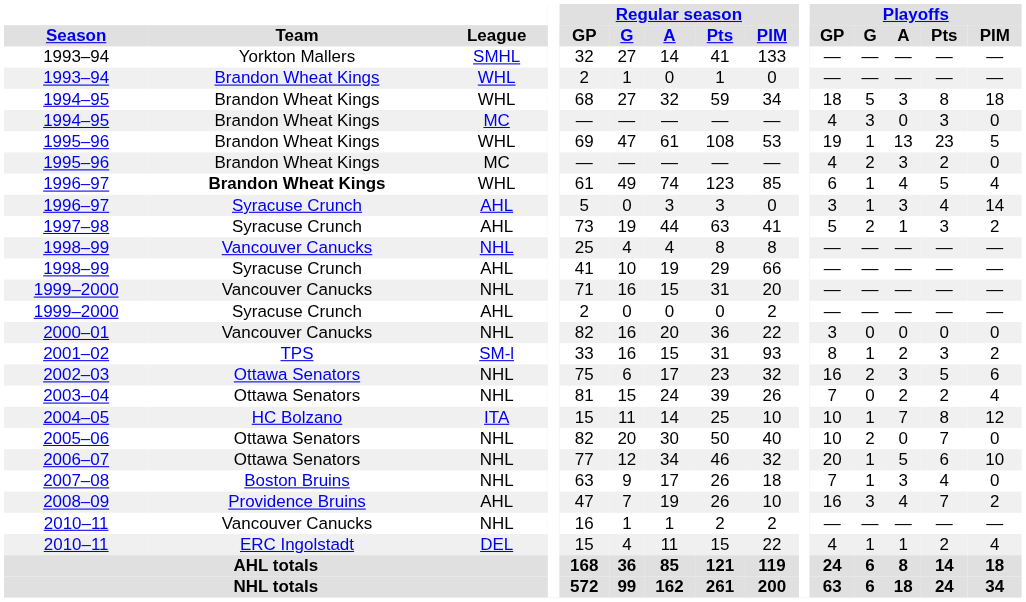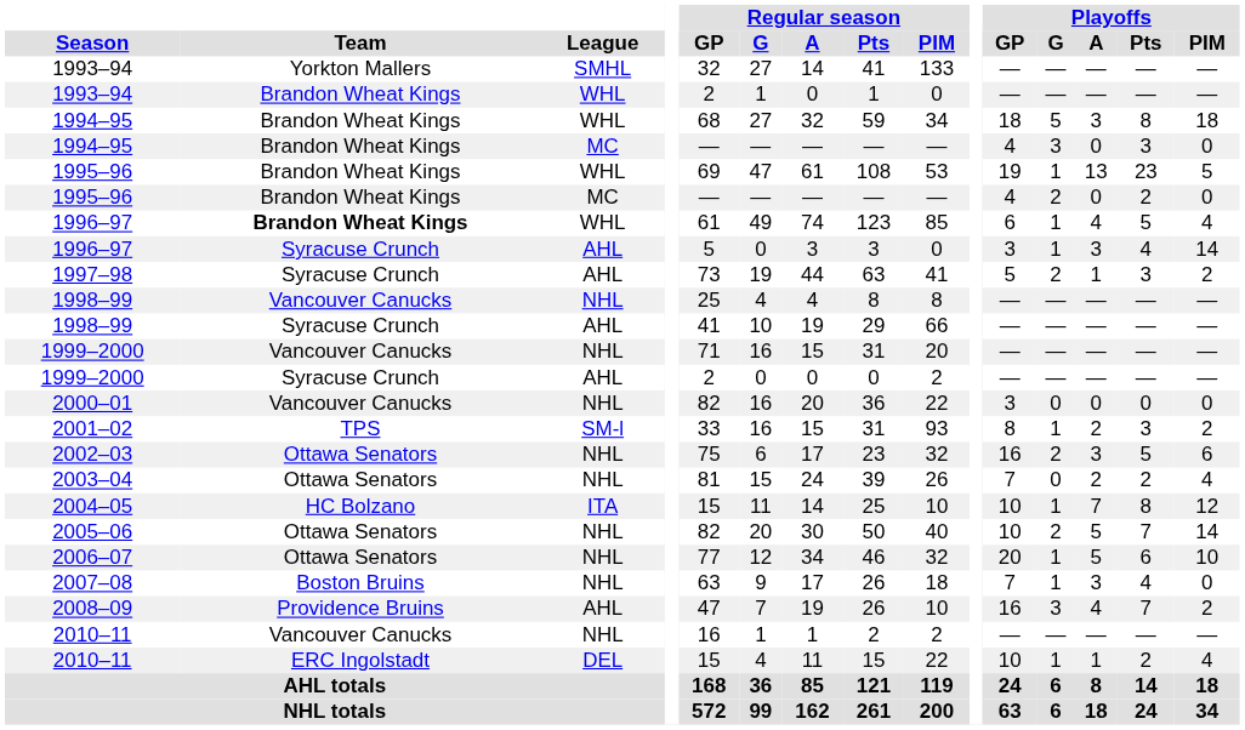1995–96 / MC | Playoffs / A: 3 -> 0
2005–06 | Playoffs / A: 0 -> 5
2005–06 | Playoffs / PIM: 0 -> 14
2010–11 / DEL | Playoffs / GP: 4 -> 10
